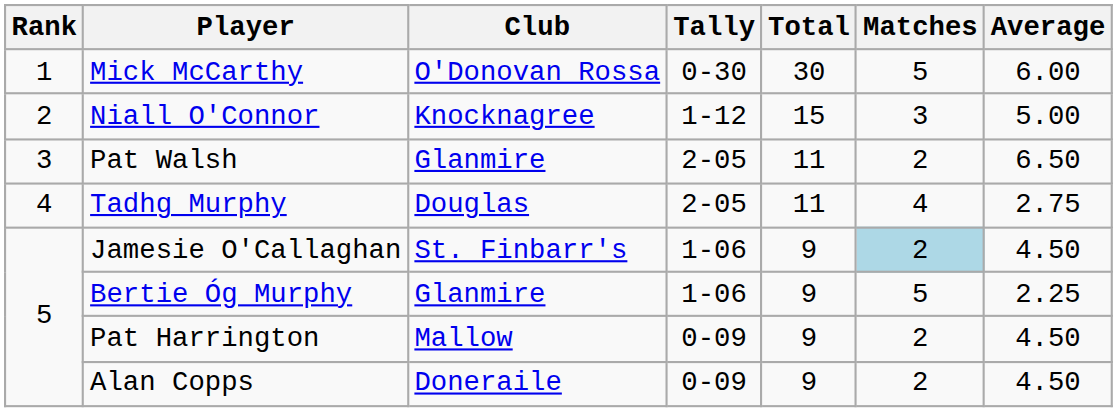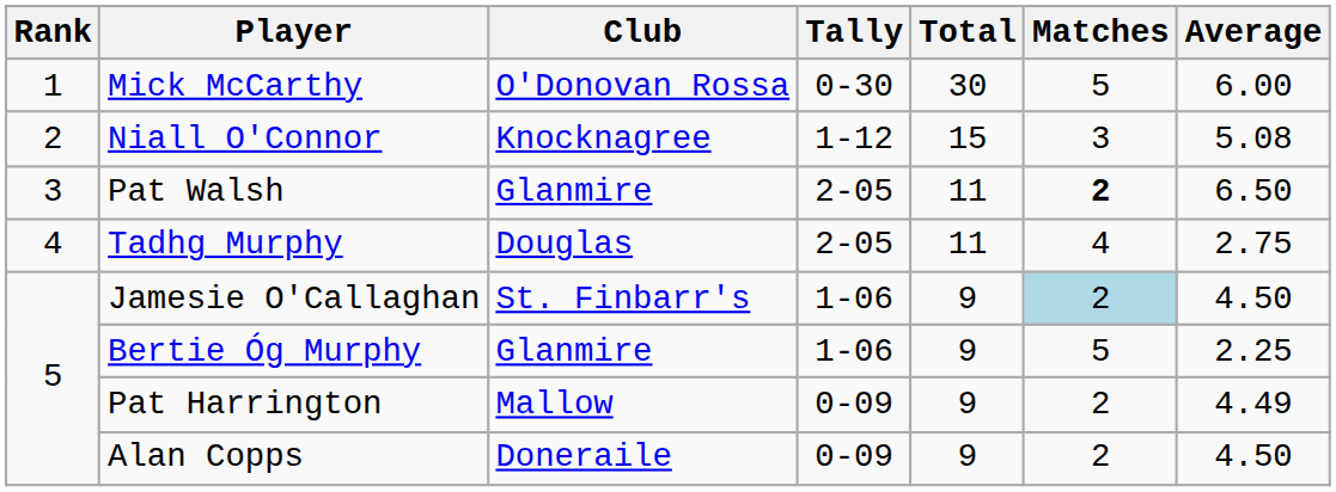Niall O'Connor | Average: 5.00 -> 5.08
Pat Walsh | Matches: normal -> bold
Pat Harrington | Average: 4.50 -> 4.49
